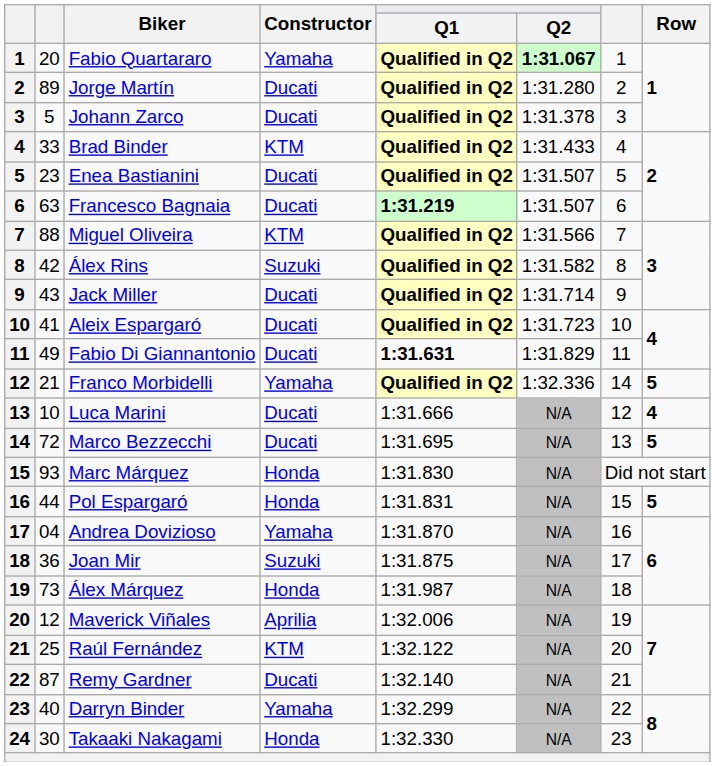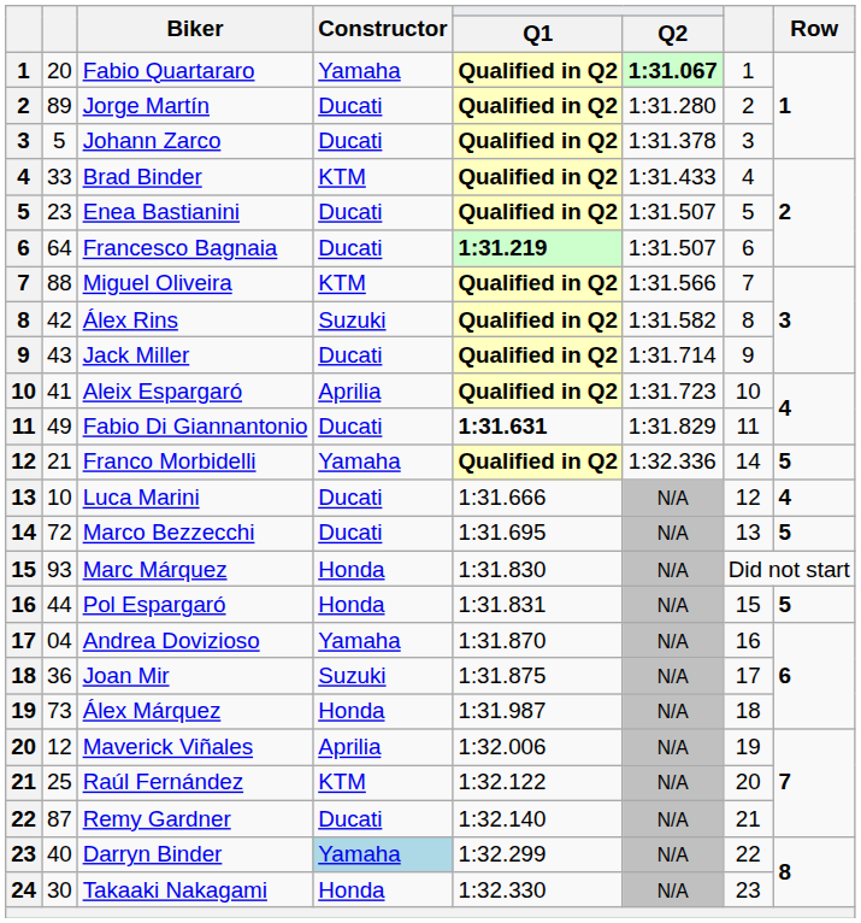Francesco Bagnaia | column 2: 63 -> 64
Aleix Espargaró | Constructor: Ducati -> Aprilia
Darryn Binder | Constructor: no background -> lightblue background
